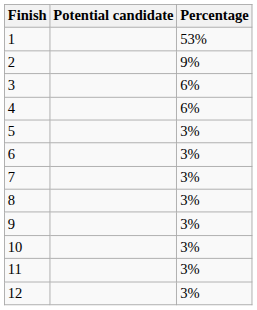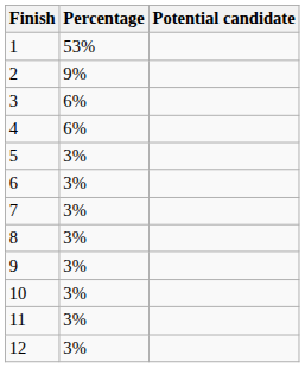columns swapped: Potential candidate <-> Percentage
